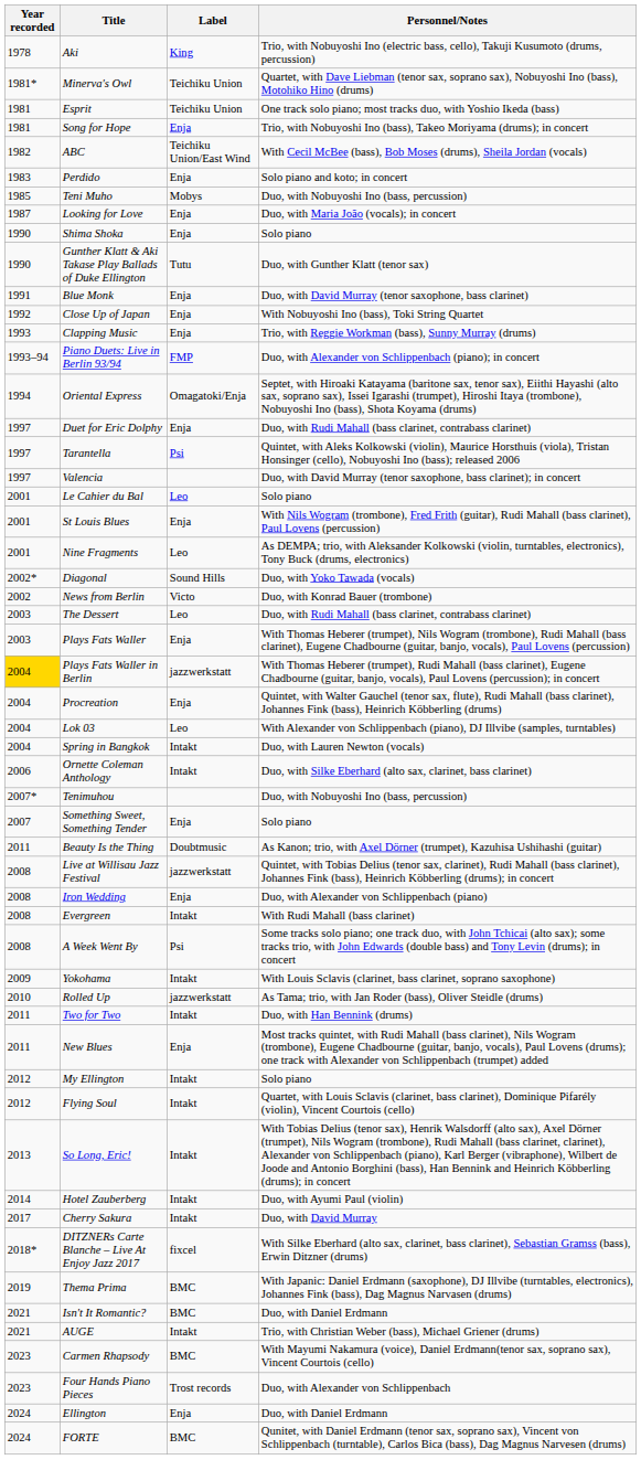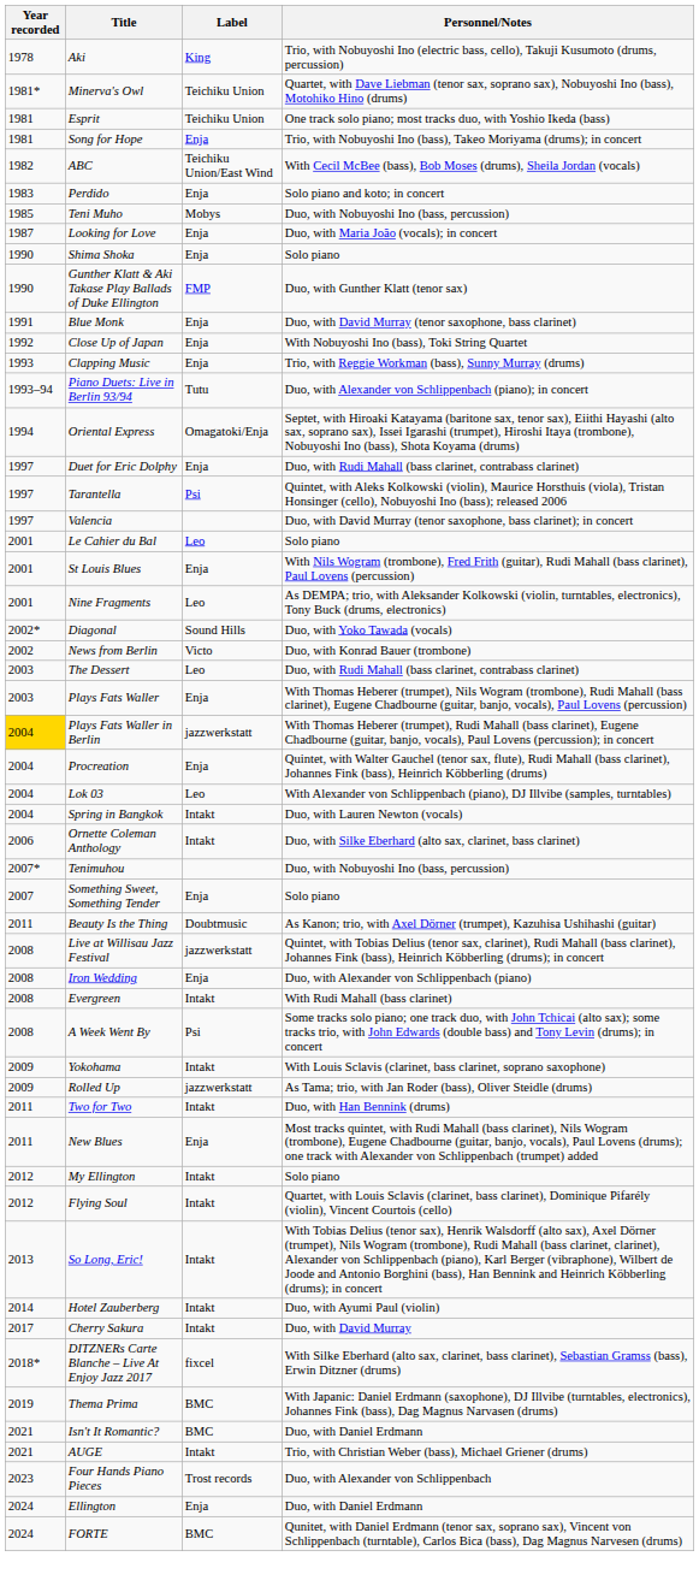Gunther Klatt & Aki Takase Play Ballads of Duke Ellington | Label: Tutu -> FMP
Piano Duets: Live in Berlin 93/94 | Label: FMP -> Tutu
Rolled Up | Year recorded: 2010 -> 2009
- row: 2023 | Carmen Rhapsody | BMC | With Mayumi Nakamura (voice), Daniel Erdmann(tenor sax, soprano sax), Vincent Courtois (cello)
